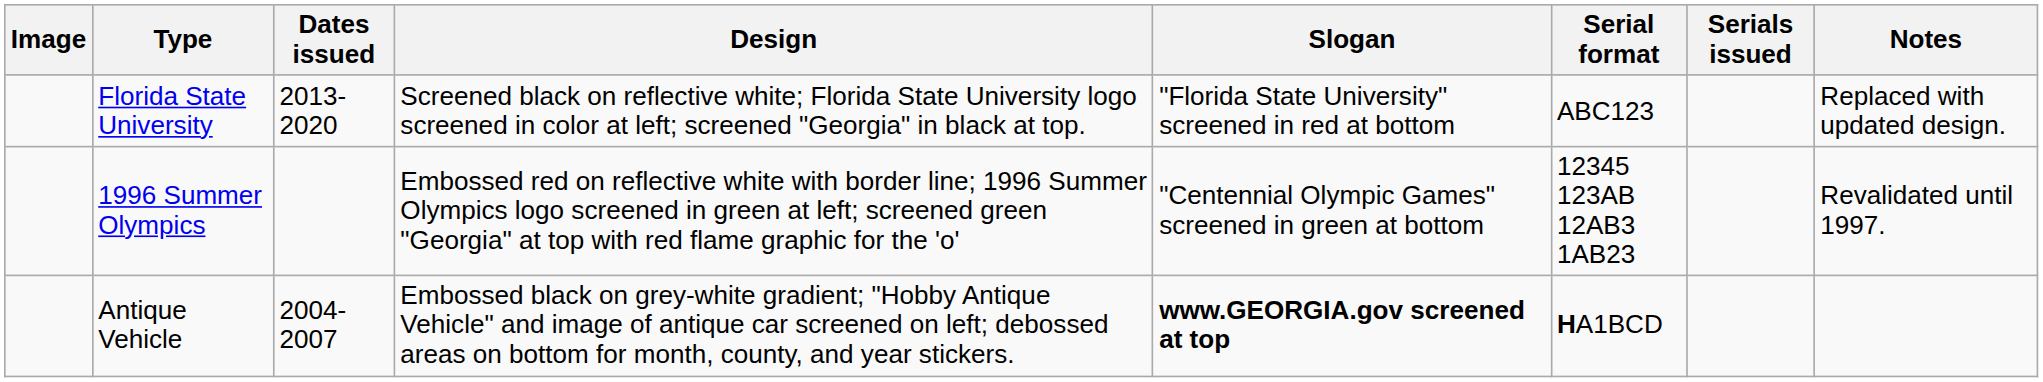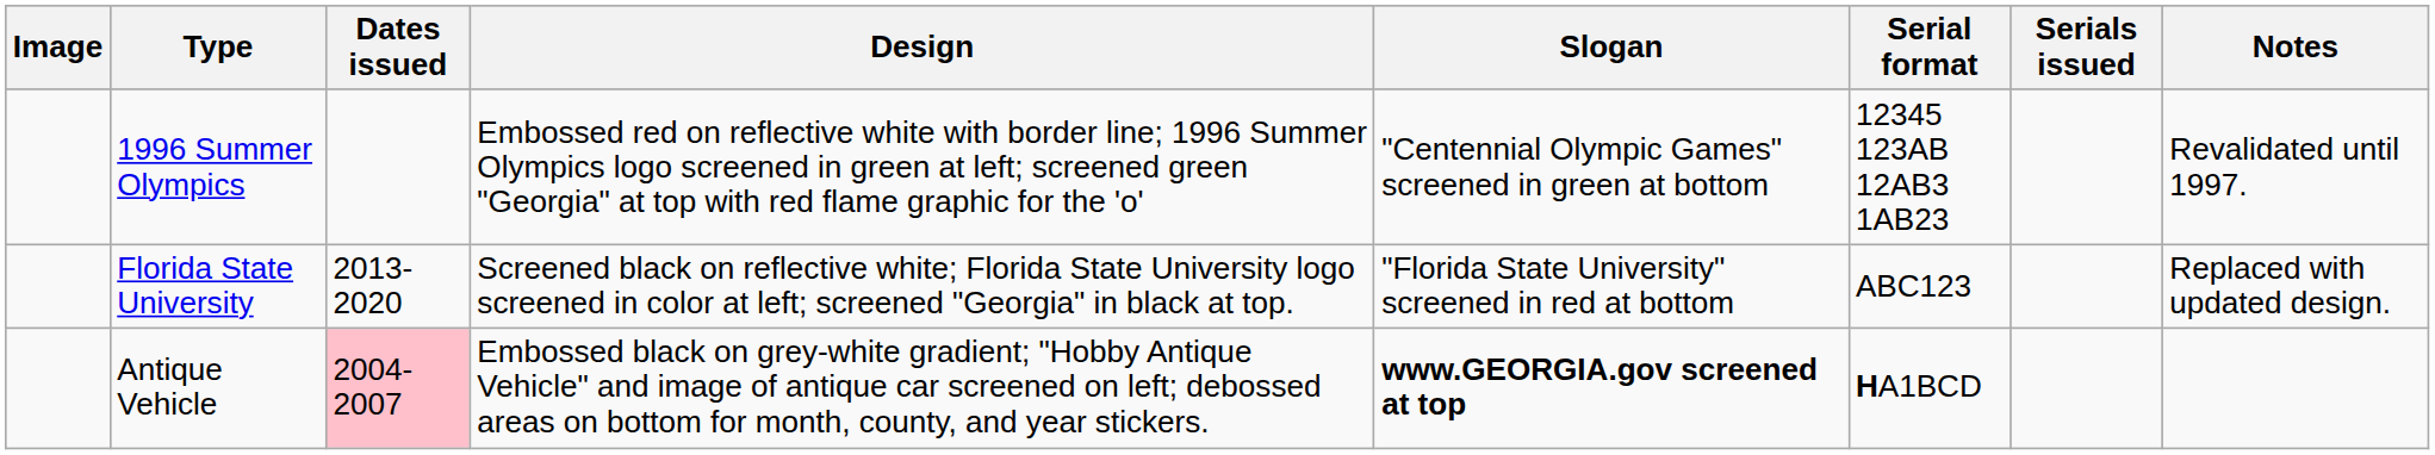rows swapped: 1996 Summer Olympics <-> Florida State University
Antique Vehicle | Dates issued: no background -> pink background
